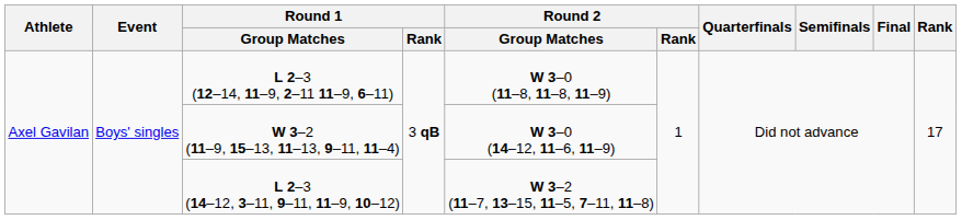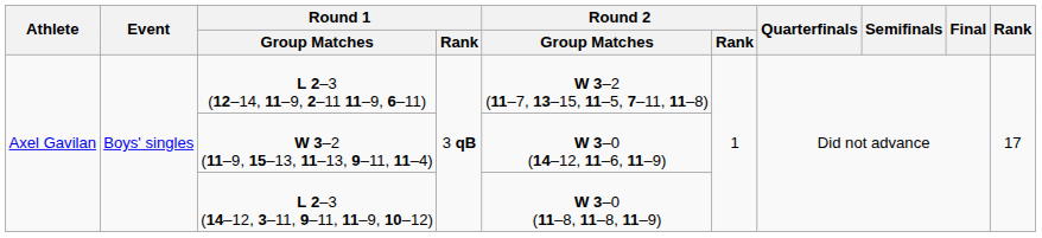L 2–3 (12–14, 11–9, 2–11 11–9, 6–11) | Round 2 / Group Matches: W 3–0 (11–8, 11–8, 11–9) -> W 3–2 (11–7, 13–15, 11–5, 7–11, 11–8)
L 2–3 (14–12, 3–11, 9–11, 11–9, 10–12) | Round 2 / Group Matches: W 3–2 (11–7, 13–15, 11–5, 7–11, 11–8) -> W 3–0 (11–8, 11–8, 11–9)
